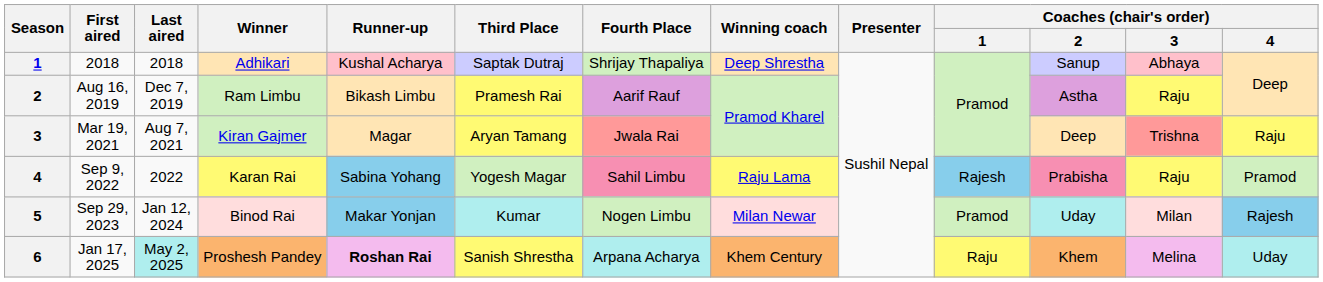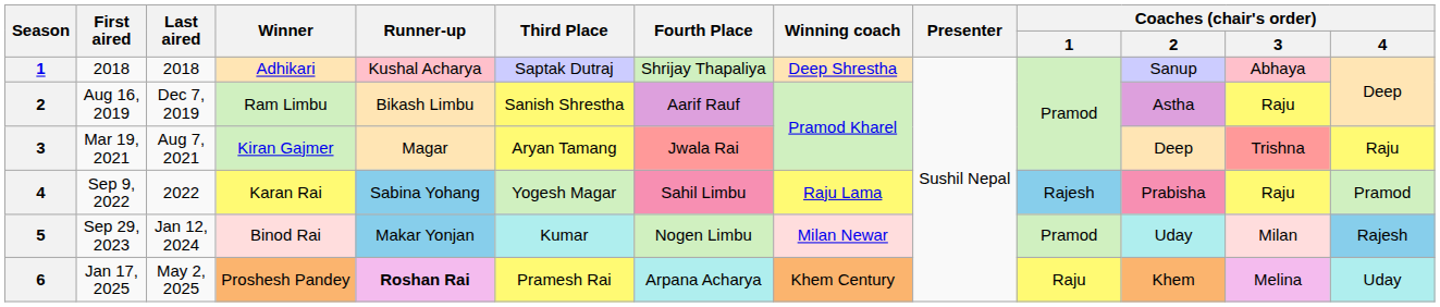Aug 16, 2019 | Third Place: Pramesh Rai -> Sanish Shrestha
Jan 17, 2025 | Last aired: paleturquoise background -> no background
Jan 17, 2025 | Third Place: Sanish Shrestha -> Pramesh Rai
